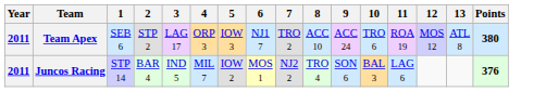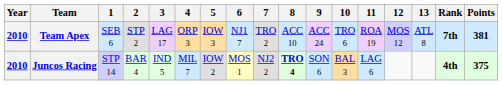+ column: Rank | 7th | 4th
Team Apex | Year: 2011 -> 2010
Team Apex | Points: 380 -> 381
Juncos Racing | Year: 2011 -> 2010
Juncos Racing | 8: normal -> bold
Juncos Racing | Points: 376 -> 375
